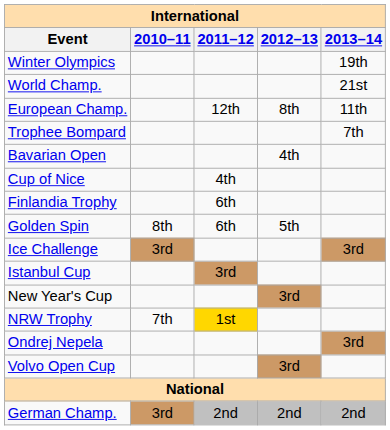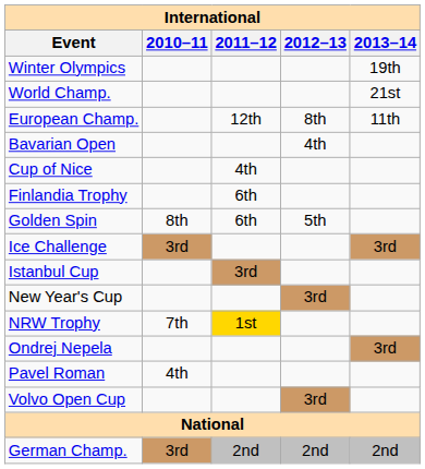- row: Trophee Bompard | 7th
+ row: Pavel Roman | 4th
